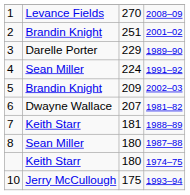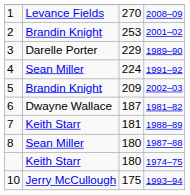2 | column 3: 251 -> 253
6 | column 3: 207 -> 187
